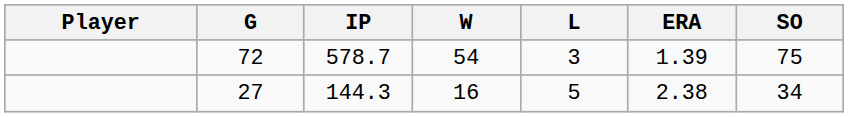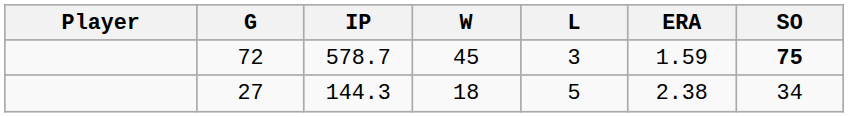72 | W: 54 -> 45
72 | ERA: 1.39 -> 1.59
72 | SO: normal -> bold
27 | W: 16 -> 18
